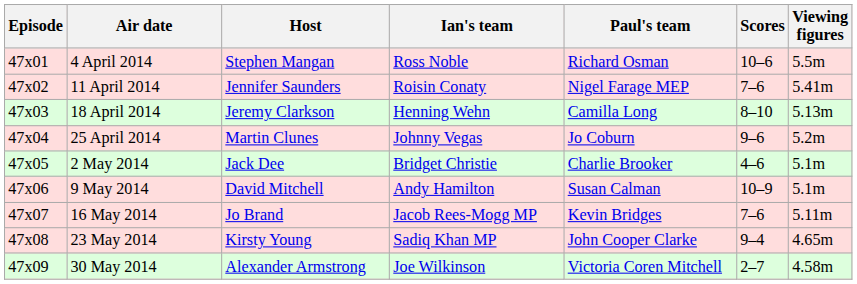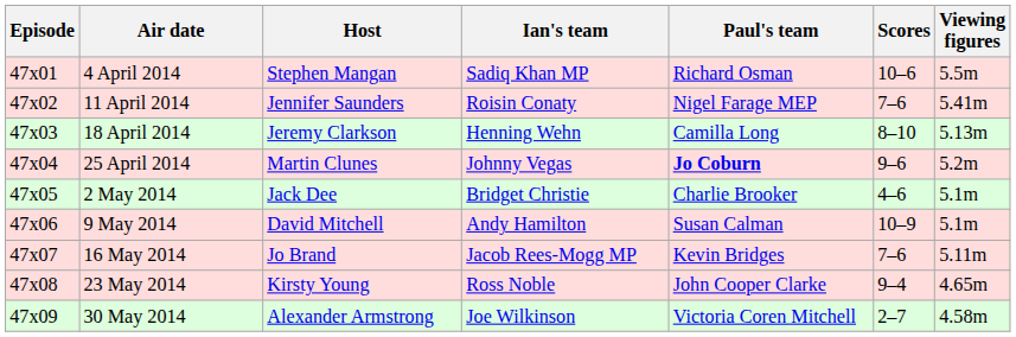4 April 2014 | Ian's team: Ross Noble -> Sadiq Khan MP
25 April 2014 | Paul's team: normal -> bold
23 May 2014 | Ian's team: Sadiq Khan MP -> Ross Noble
